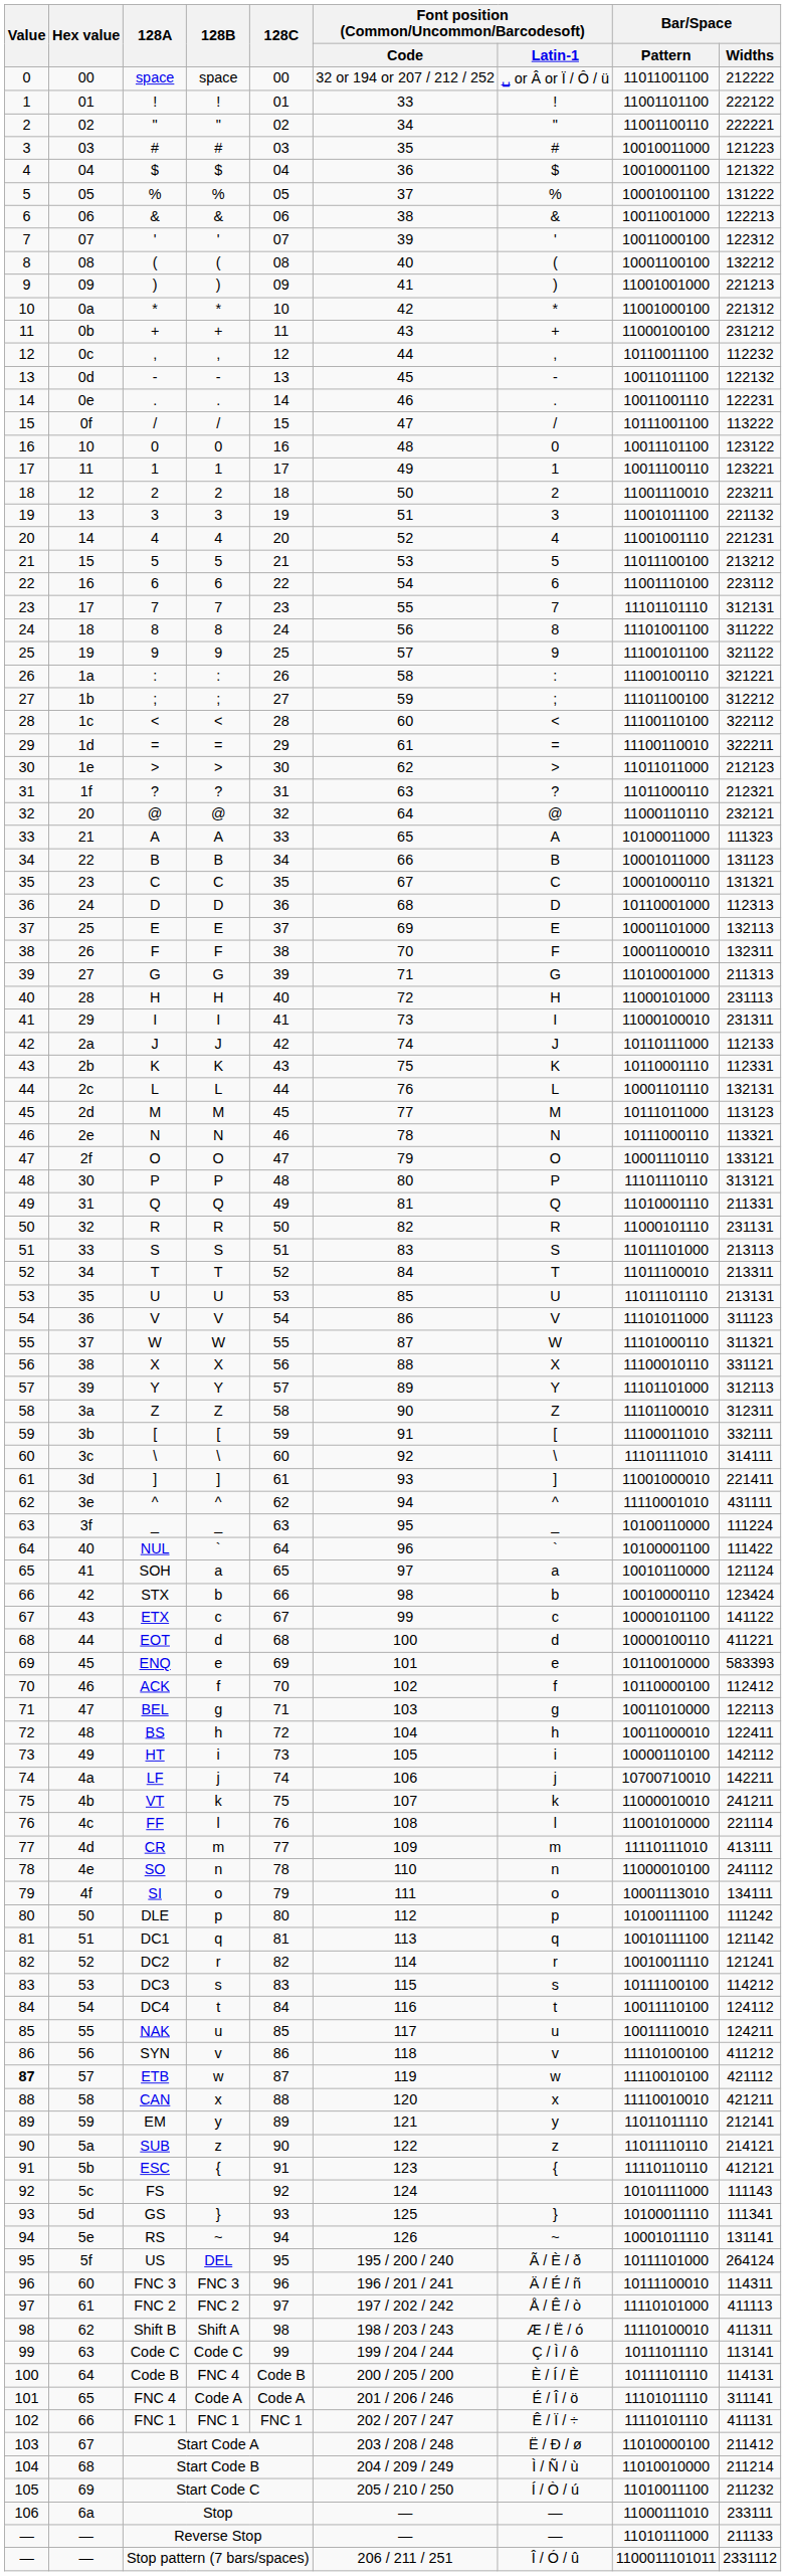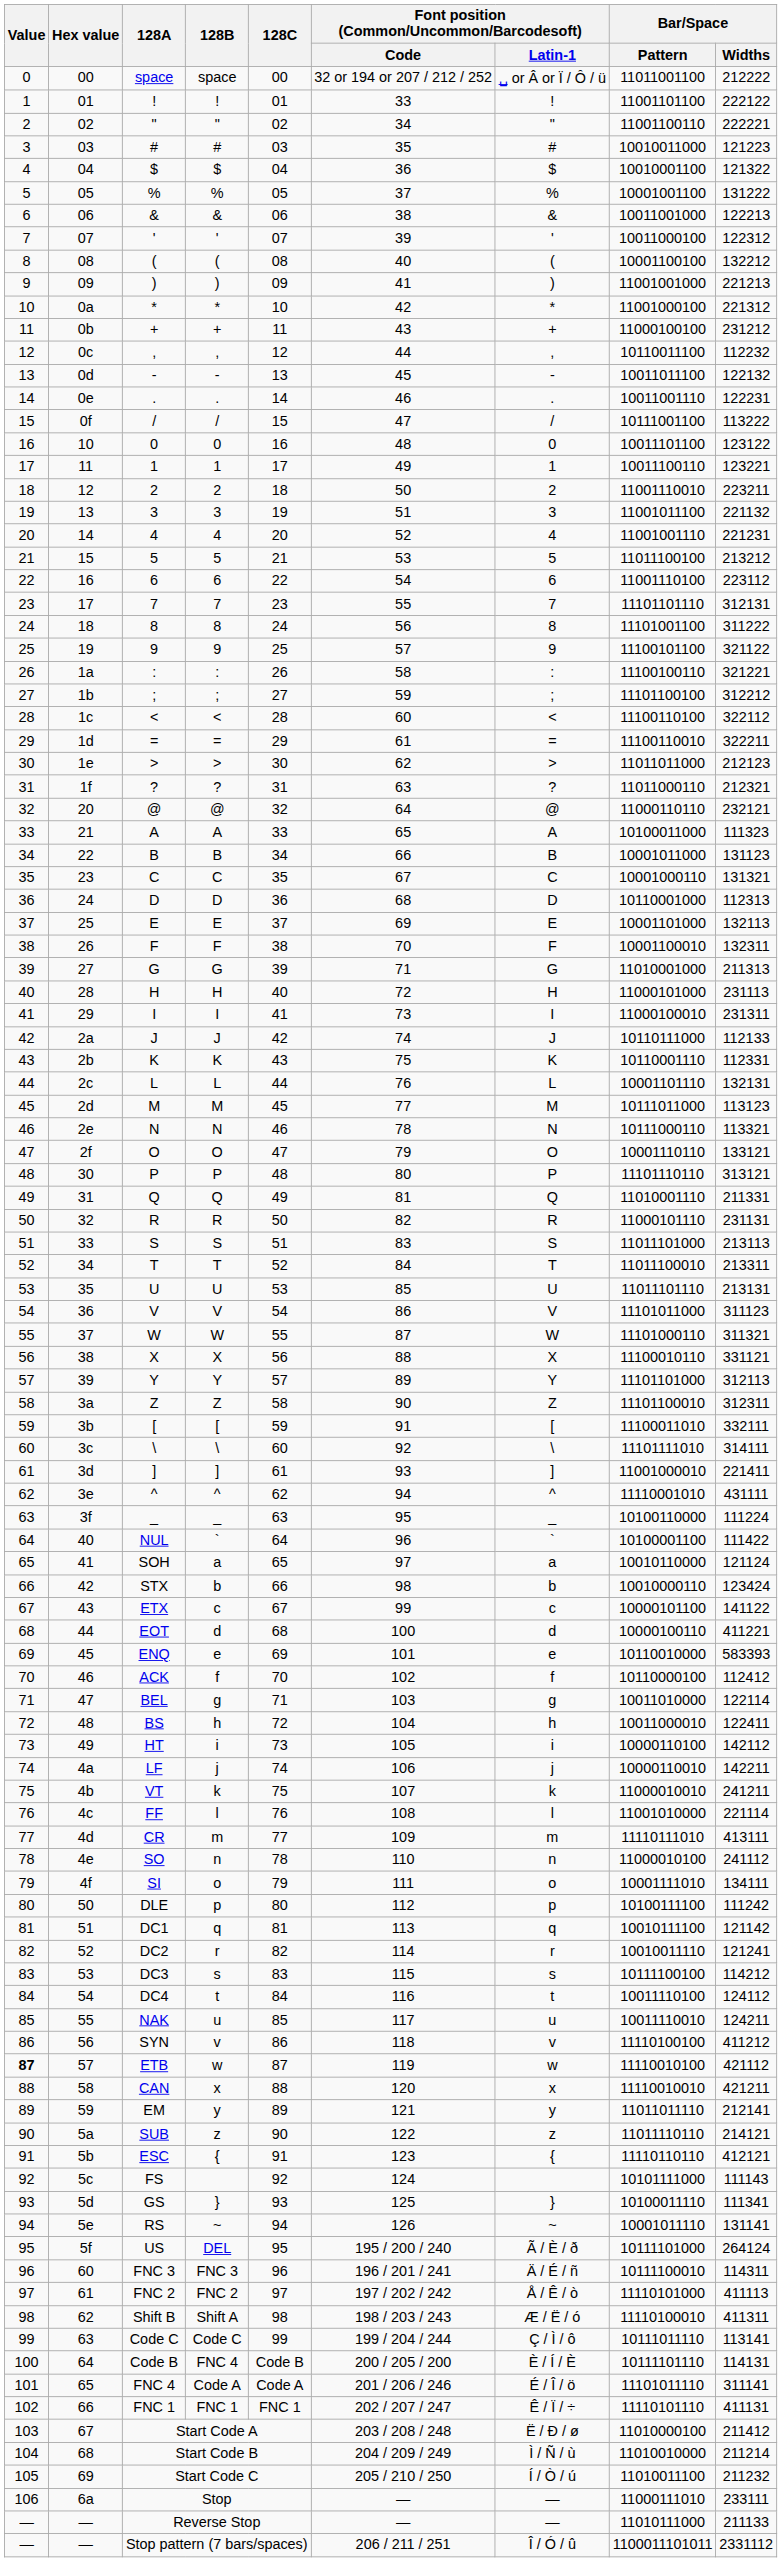BEL | Bar/Space / Widths: 122113 -> 122114
LF | Bar/Space / Pattern: 10700710010 -> 10000110010
SI | Bar/Space / Pattern: 10001113010 -> 10001111010
